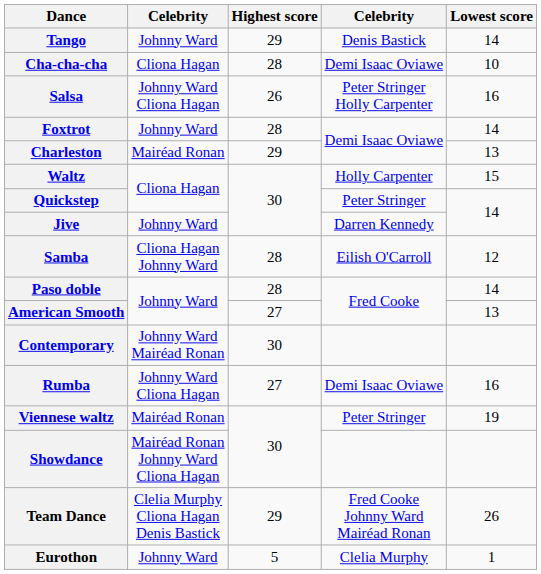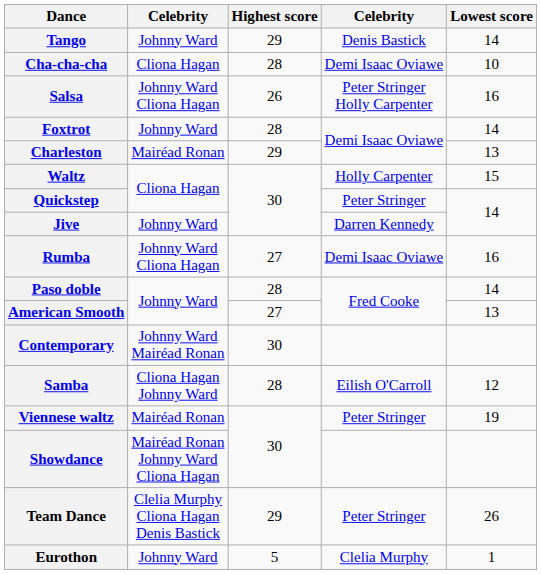rows swapped: Rumba <-> Samba
Team Dance | column 4: Fred Cooke Johnny Ward Mairéad Ronan -> Peter Stringer
